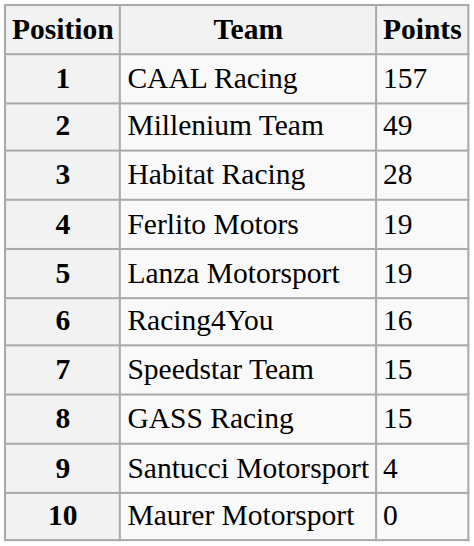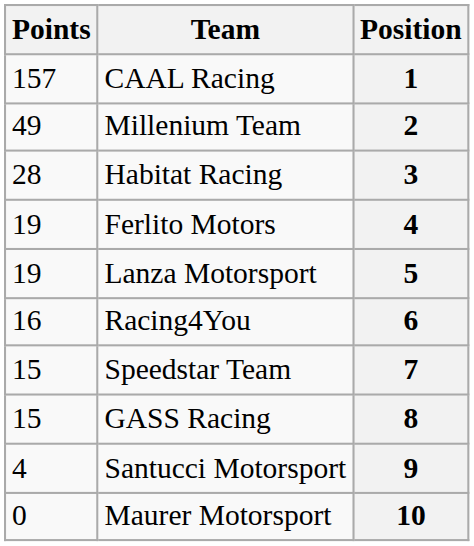columns swapped: Position <-> Points
